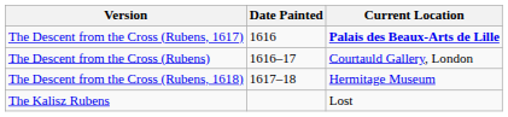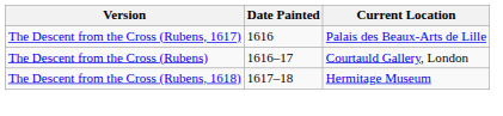The Descent from the Cross (Rubens, 1617) | Current Location: bold -> normal
- row: The Kalisz Rubens | Lost
